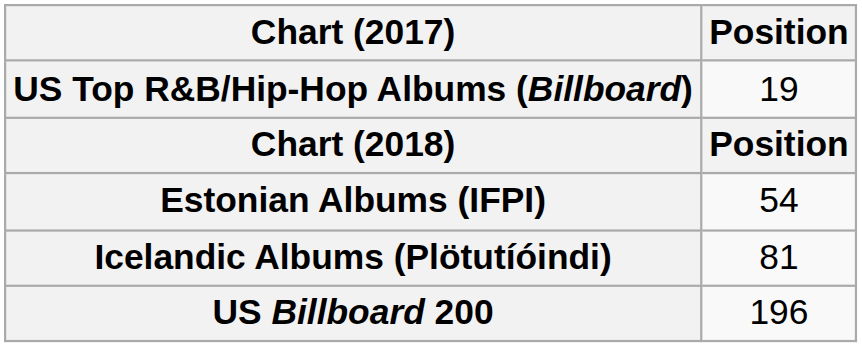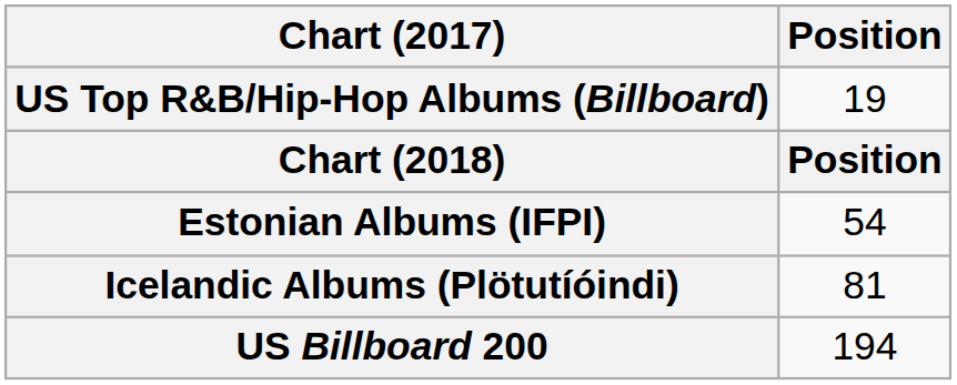US Billboard 200 | Position: 196 -> 194
